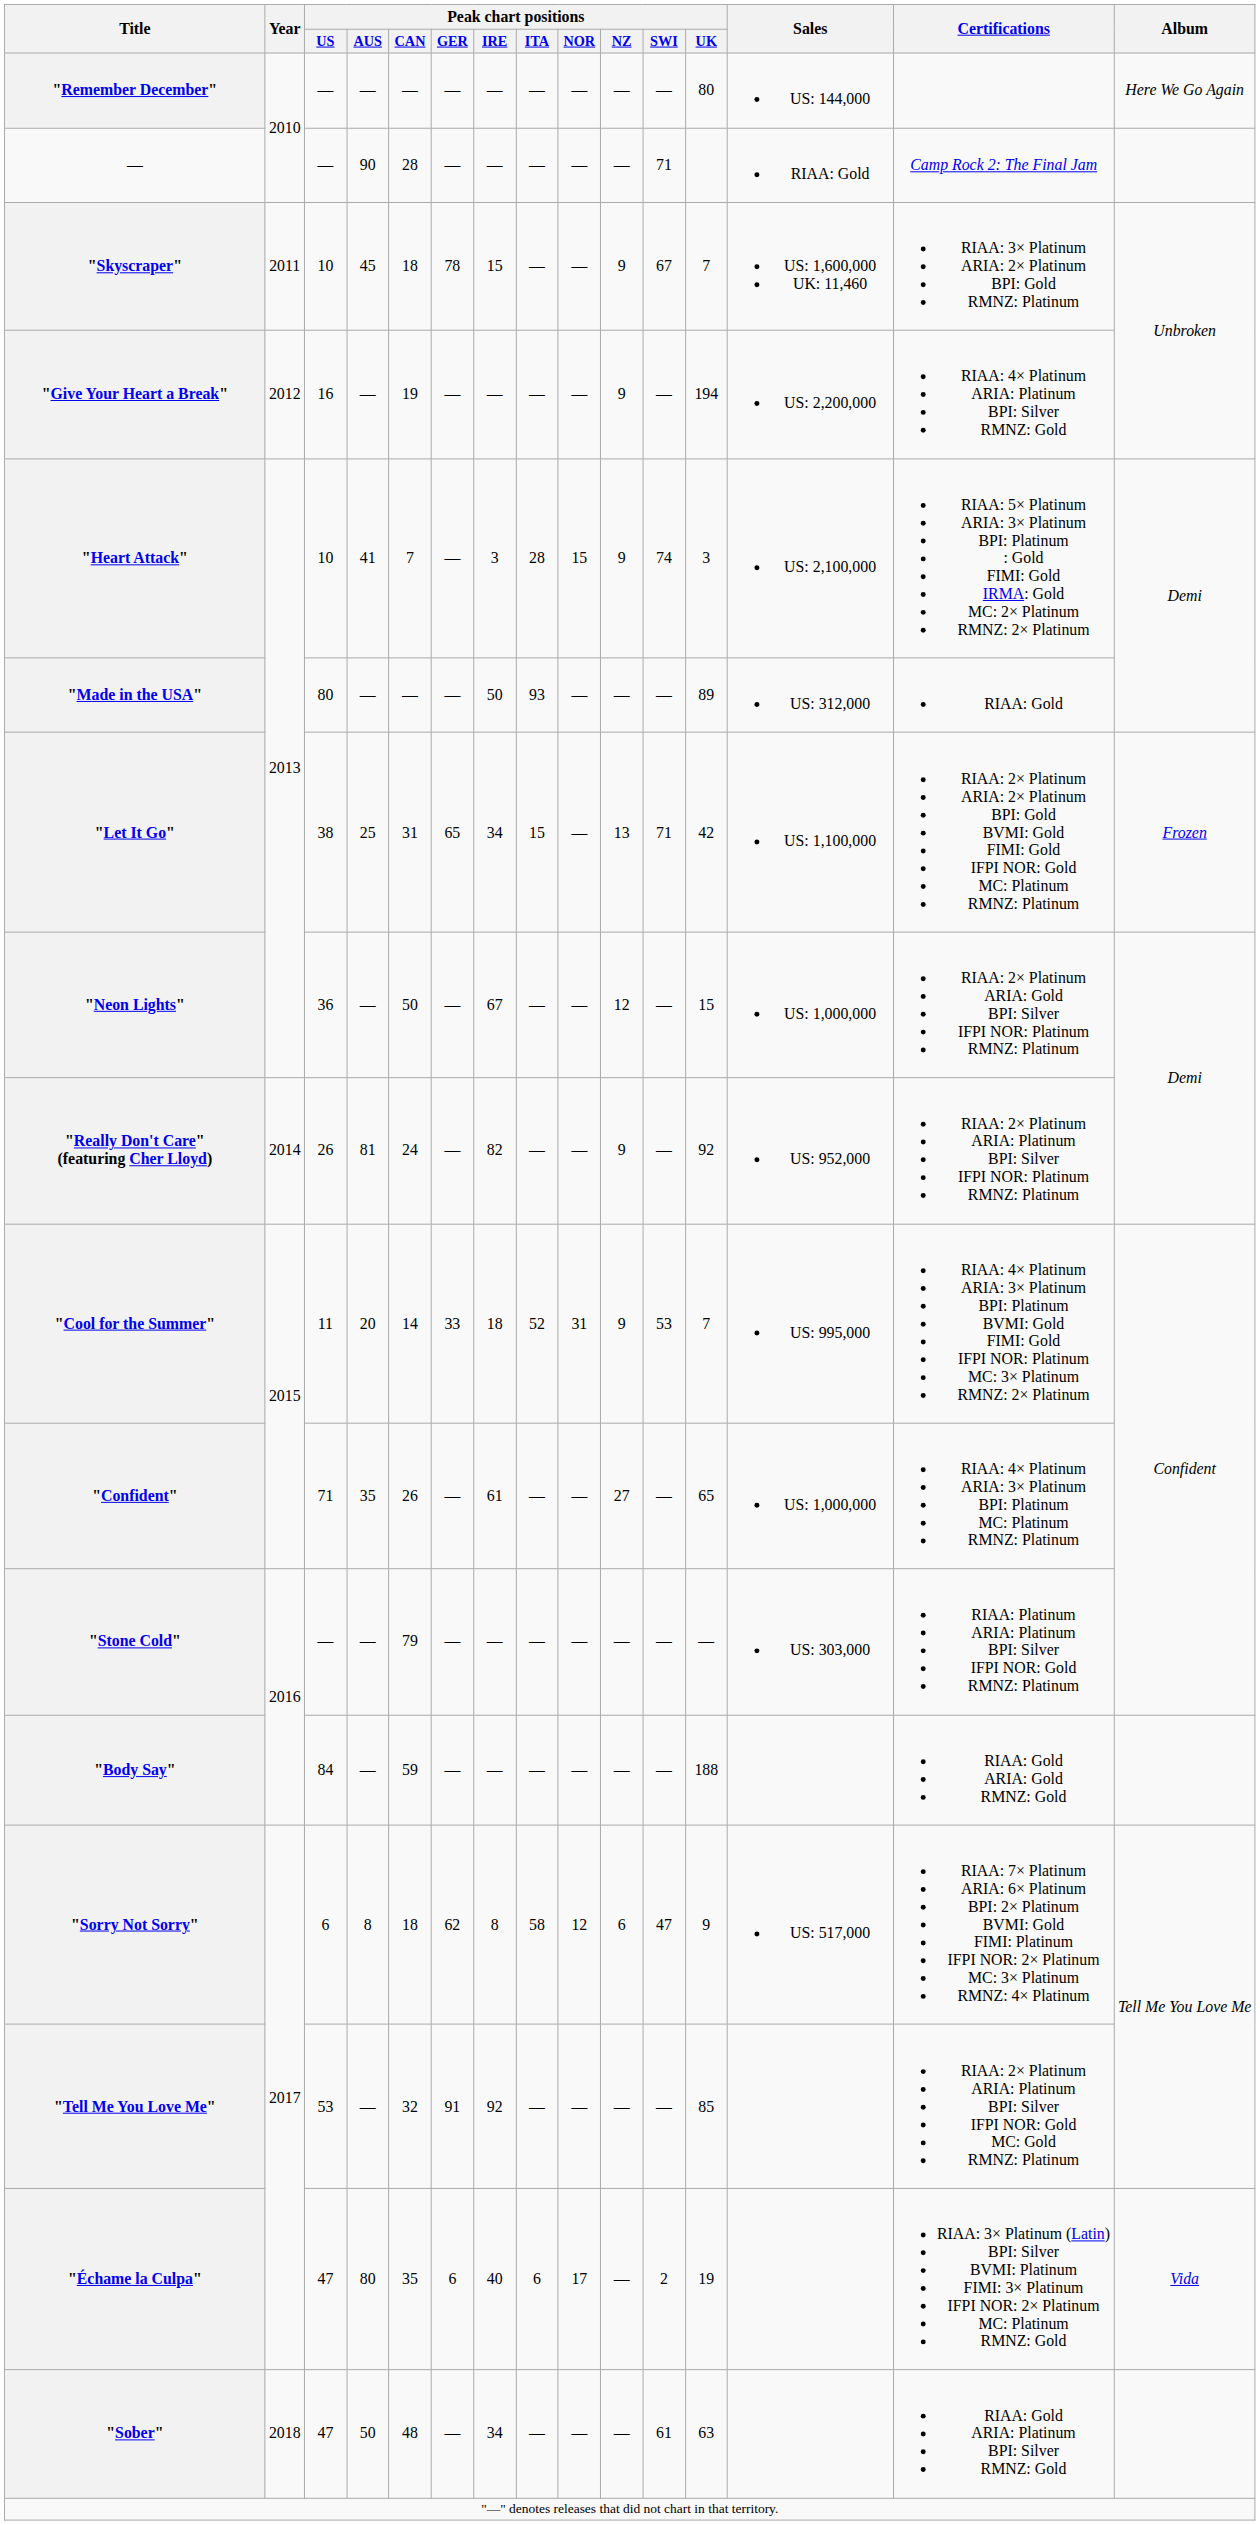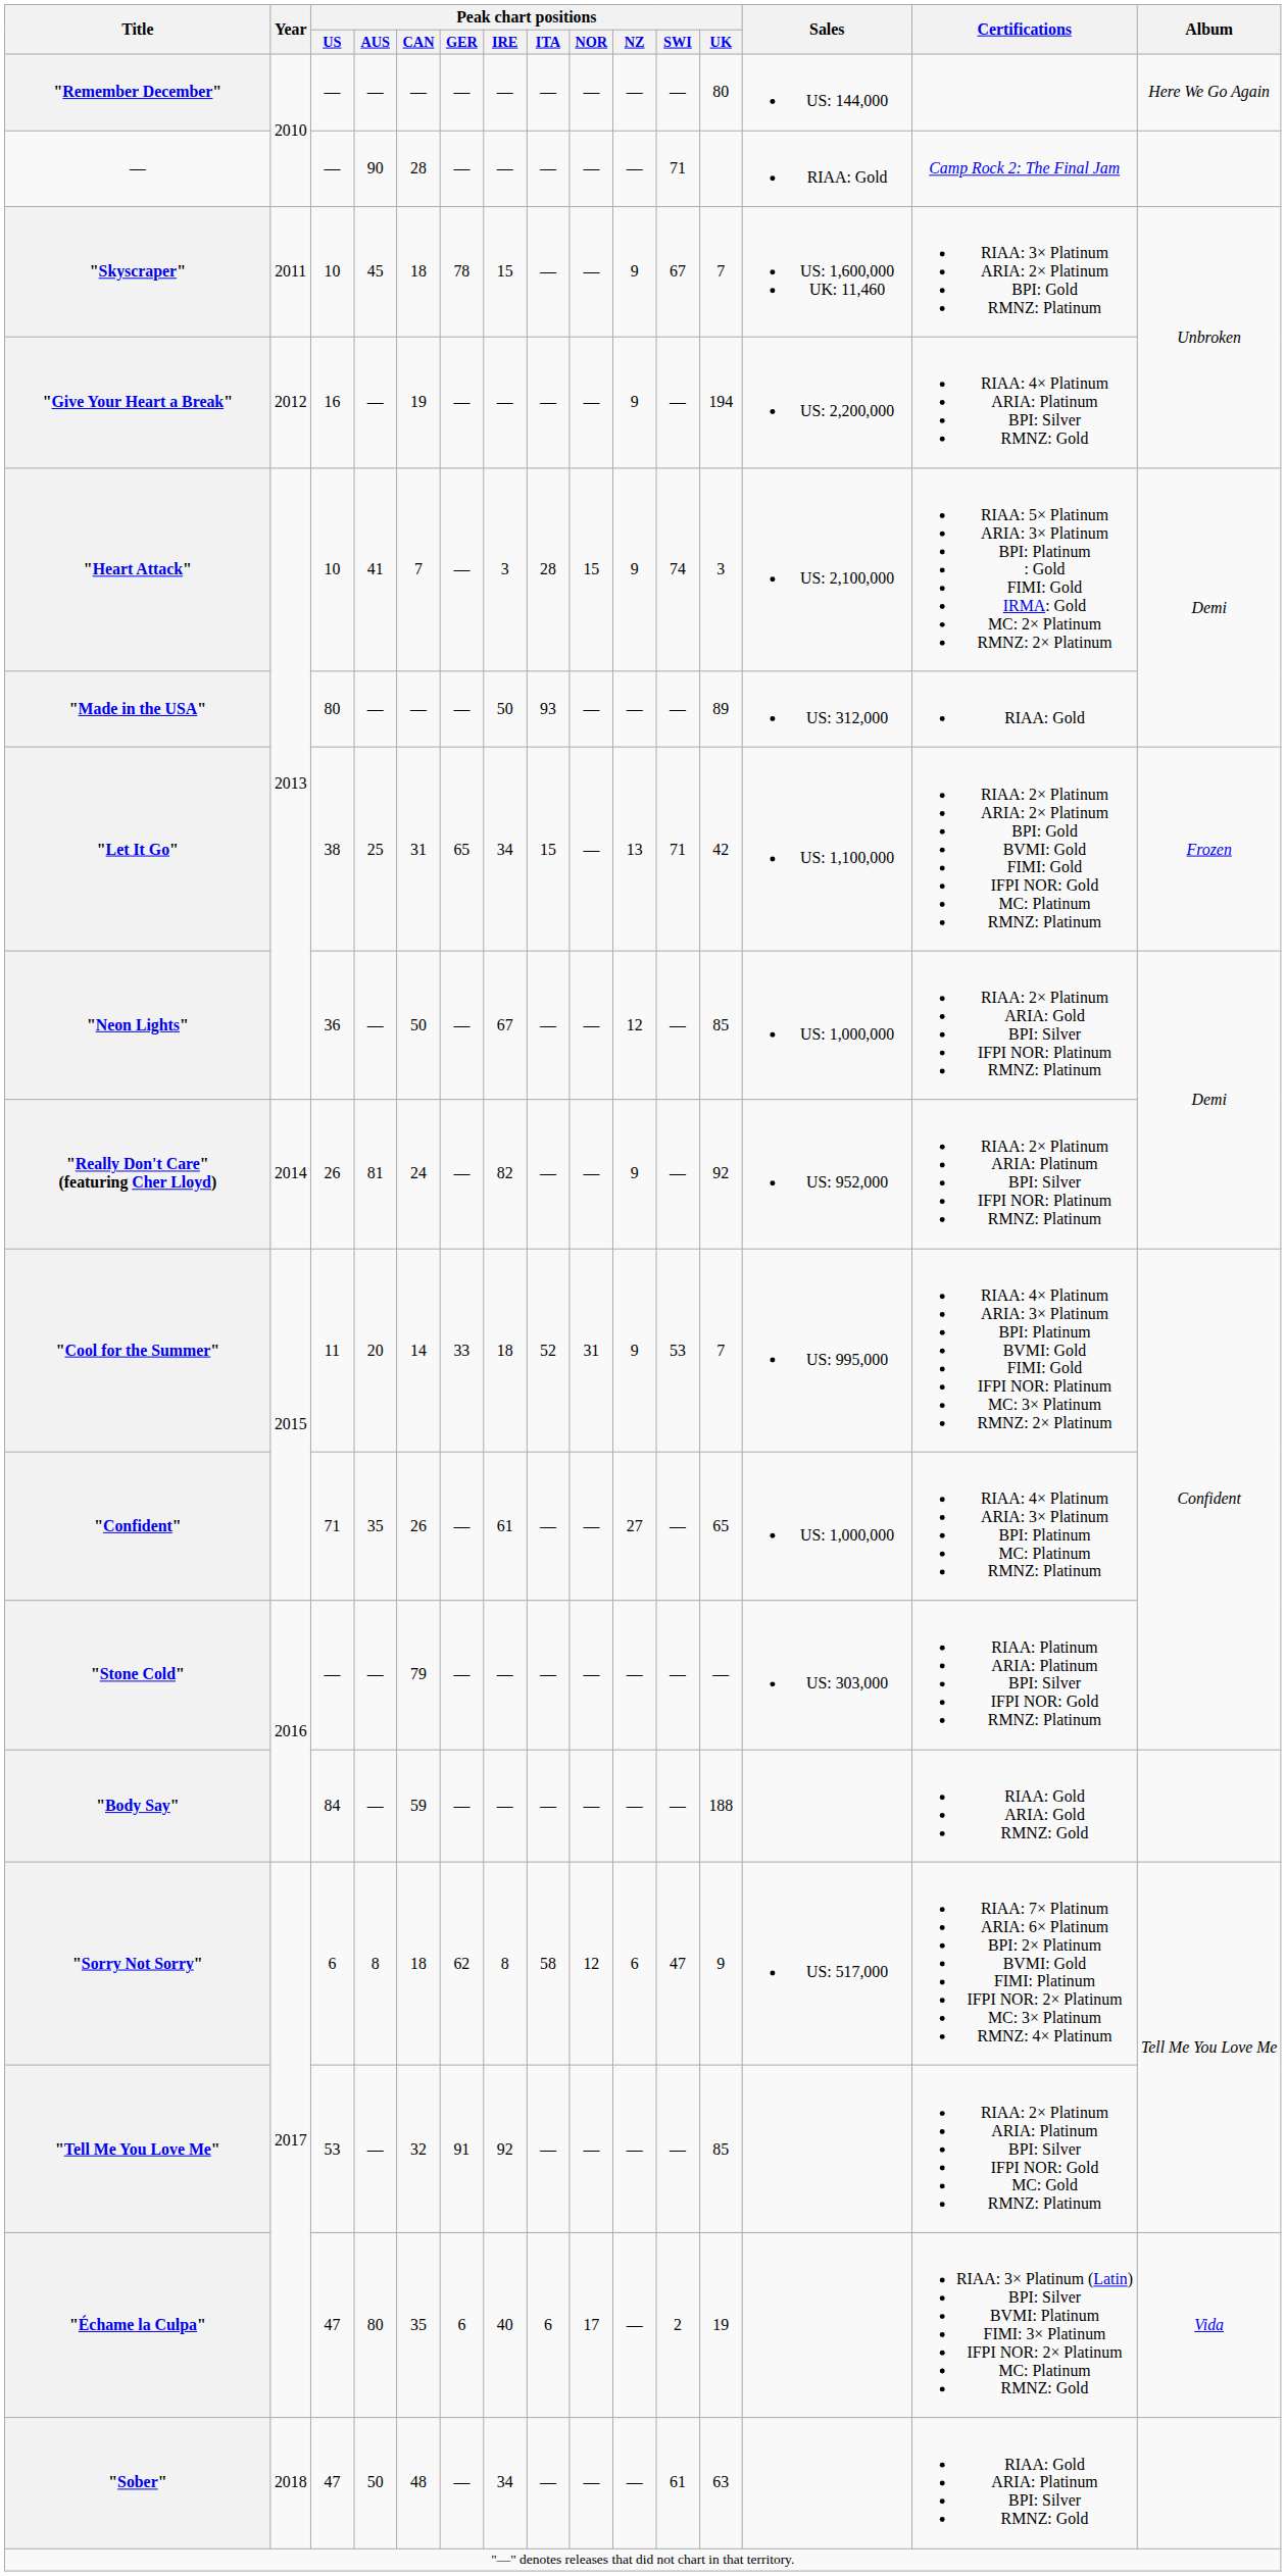"Neon Lights" | Peak chart positions / UK: 15 -> 85
